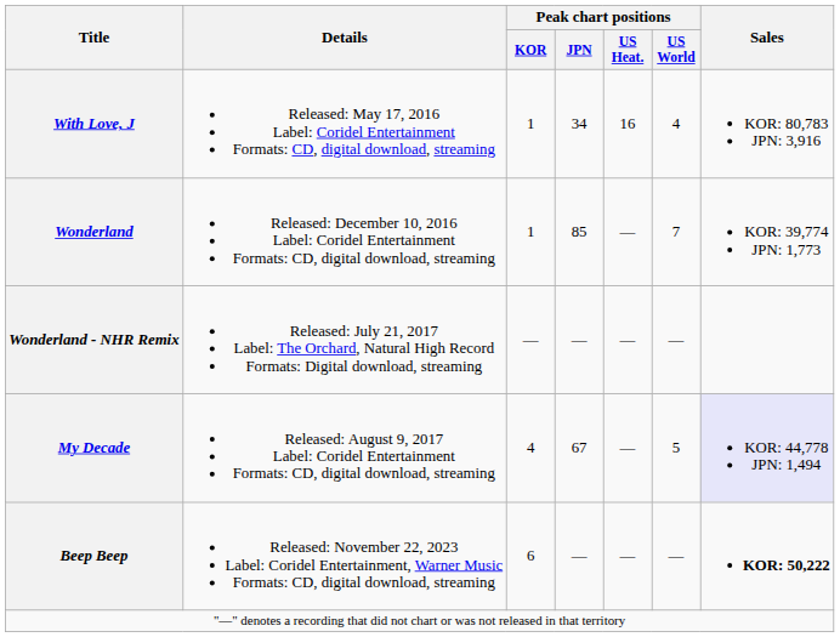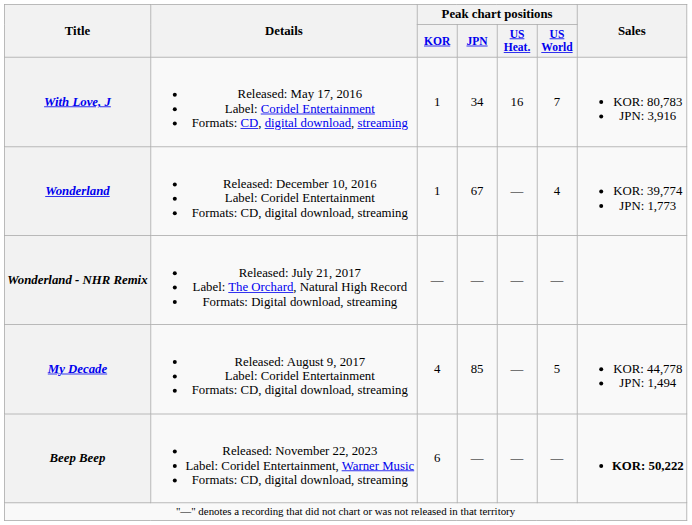With Love, J | Peak chart positions / US World: 4 -> 7
Wonderland | Peak chart positions / JPN: 85 -> 67
Wonderland | Peak chart positions / US World: 7 -> 4
My Decade | Peak chart positions / JPN: 67 -> 85
My Decade | Sales: lavender background -> no background
